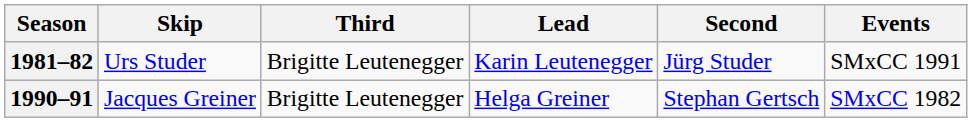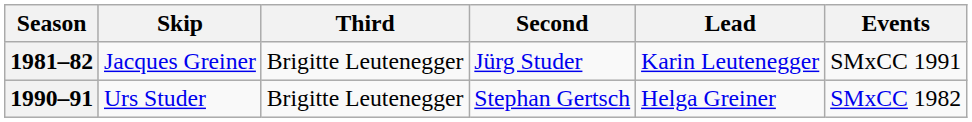columns swapped: Second <-> Lead
1981–82 | Skip: Urs Studer -> Jacques Greiner
1990–91 | Skip: Jacques Greiner -> Urs Studer
